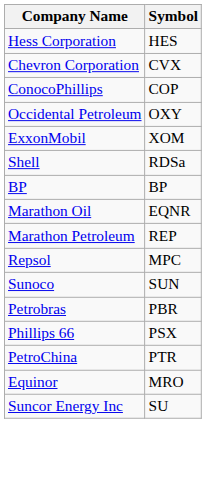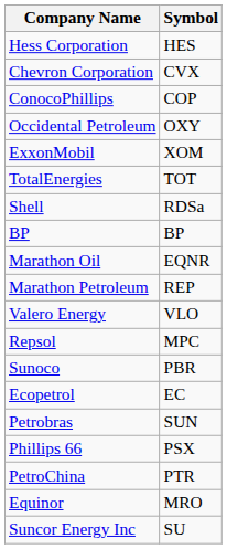+ row: TotalEnergies | TOT
+ row: Valero Energy | VLO
Sunoco | Symbol: SUN -> PBR
+ row: Ecopetrol | EC
Petrobras | Symbol: PBR -> SUN
